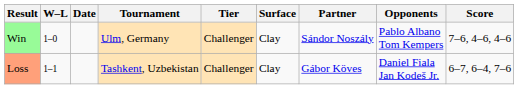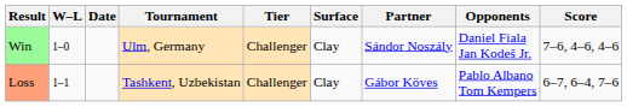Win | Opponents: Pablo Albano Tom Kempers -> Daniel Fiala Jan Kodeš Jr.
Loss | Opponents: Daniel Fiala Jan Kodeš Jr. -> Pablo Albano Tom Kempers
